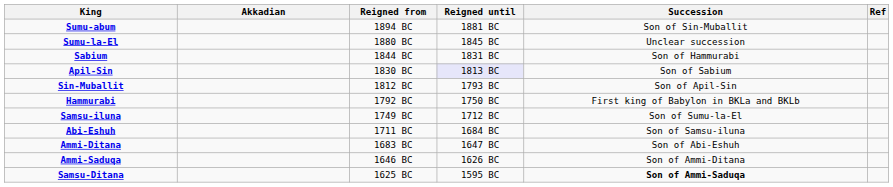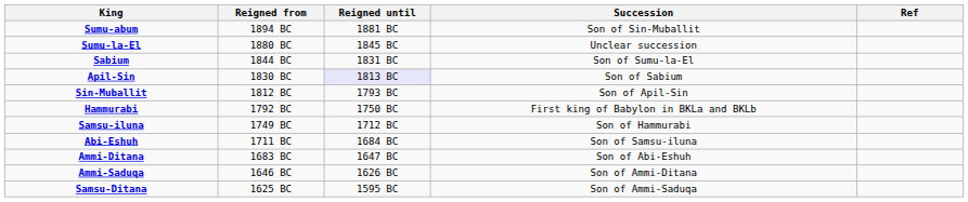- column: Akkadian
Sabium | Succession: Son of Hammurabi -> Son of Sumu-la-El
Samsu-iluna | Succession: Son of Sumu-la-El -> Son of Hammurabi
Samsu-Ditana | Succession: bold -> normal
